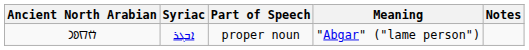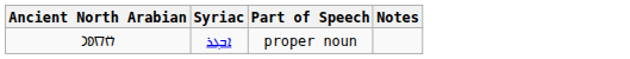- column: Meaning | "Abgar" ("lame person")
